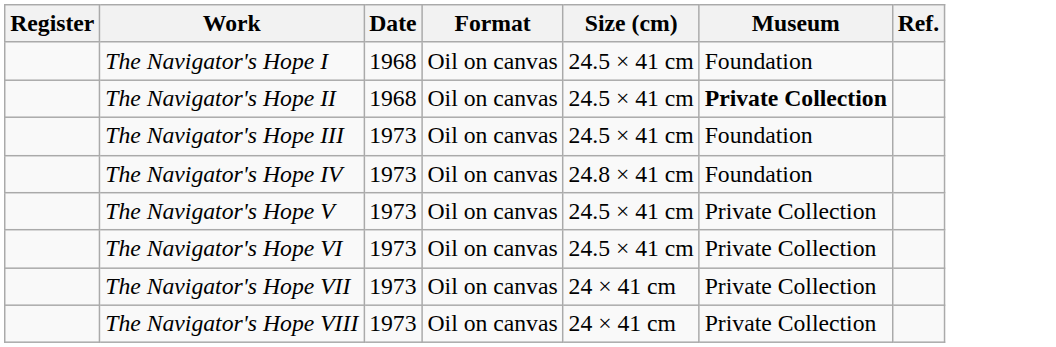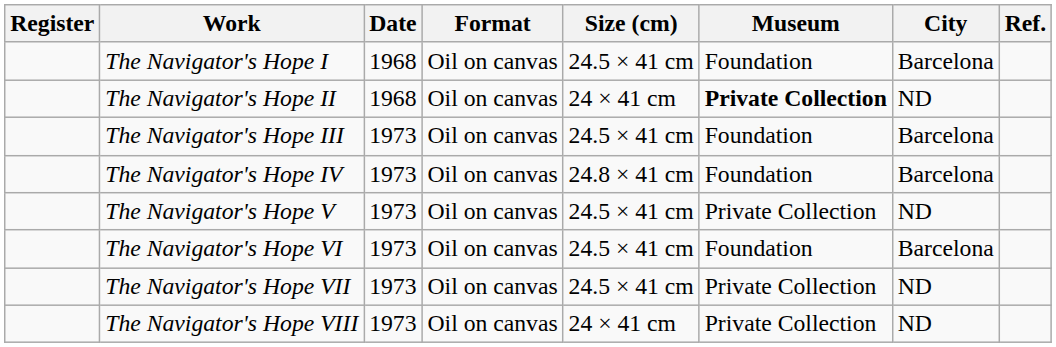+ column: City | Barcelona | ND | Barcelona | Barcelona | ND | Barcelona | ND | ND
The Navigator's Hope II | Size (cm): 24.5 × 41 cm -> 24 × 41 cm
The Navigator's Hope VI | Museum: Private Collection -> Foundation
The Navigator's Hope VII | Size (cm): 24 × 41 cm -> 24.5 × 41 cm
